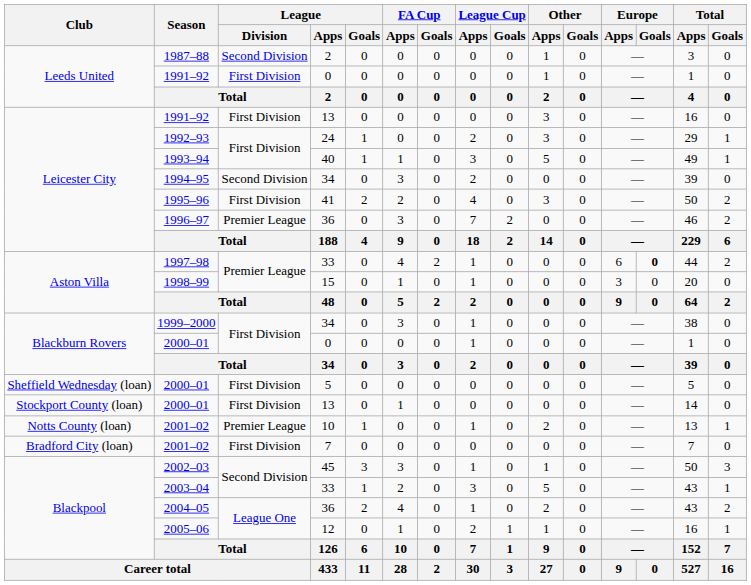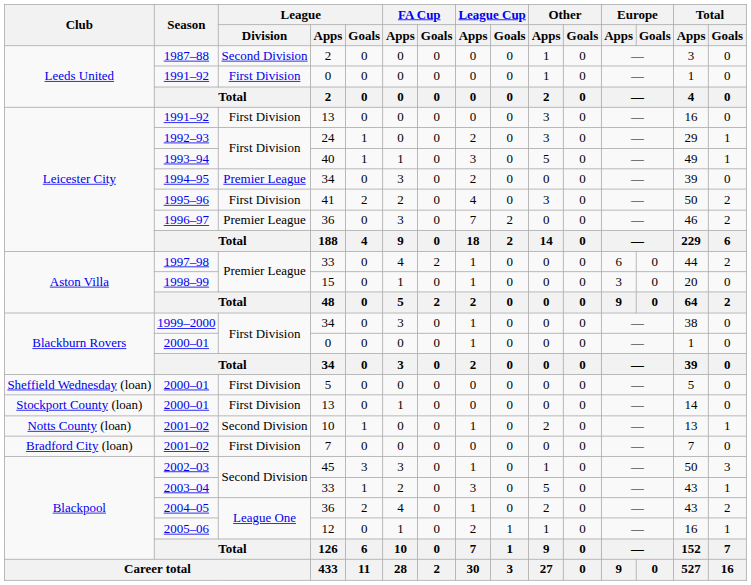1994–95 | League / Division: Second Division -> Premier League
1997–98 | Europe / Goals: bold -> normal
2001–02 / 10 | League / Division: Premier League -> Second Division
